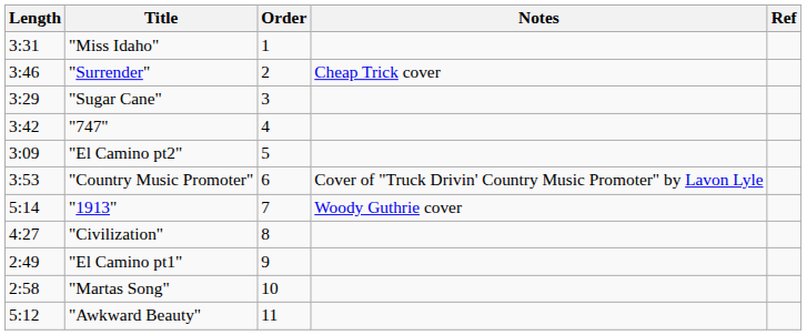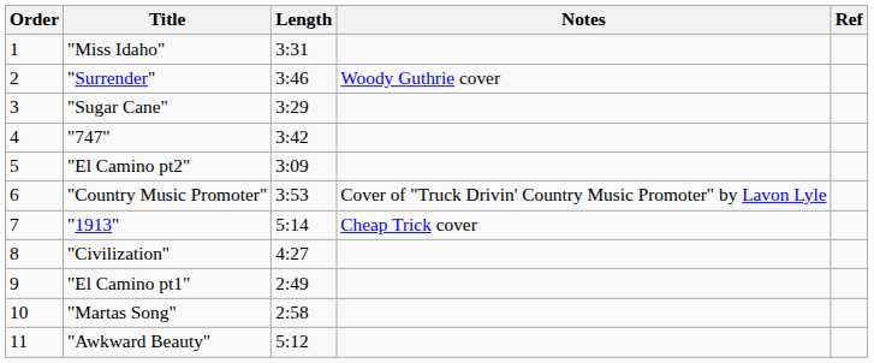columns swapped: Order <-> Length
"Surrender" | Notes: Cheap Trick cover -> Woody Guthrie cover
"1913" | Notes: Woody Guthrie cover -> Cheap Trick cover
